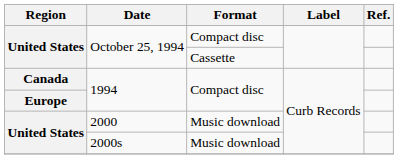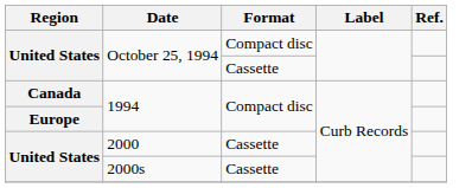2000 | Format: Music download -> Cassette
2000s | Format: Music download -> Cassette
